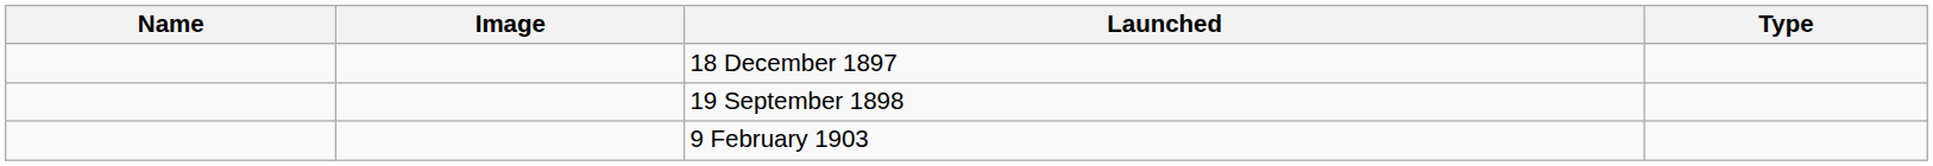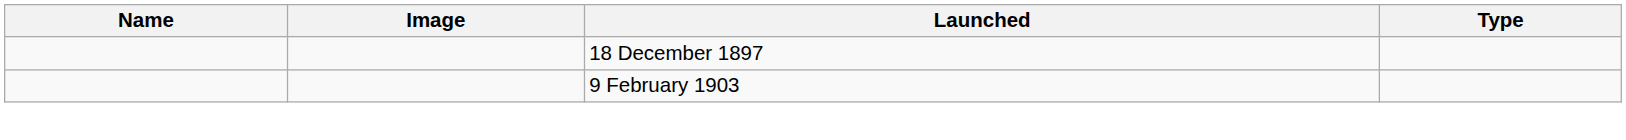- row: 19 September 1898
